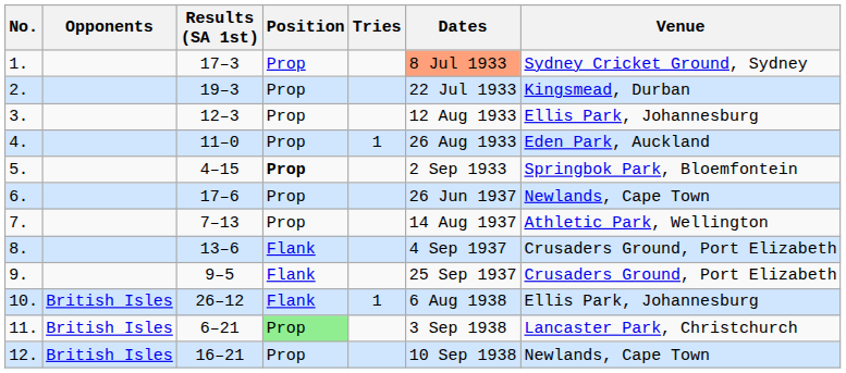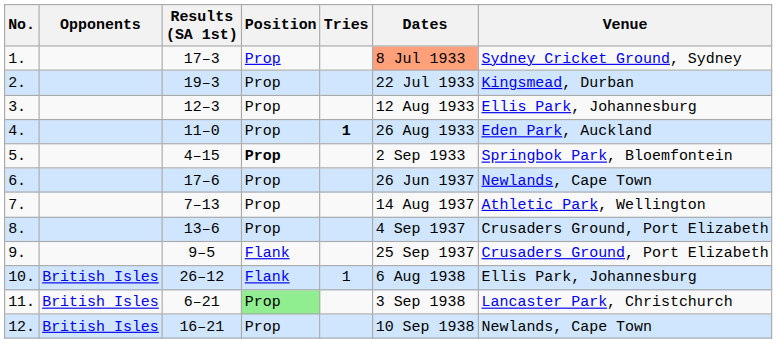4. | Tries: normal -> bold
8. | Position: Flank -> Prop
